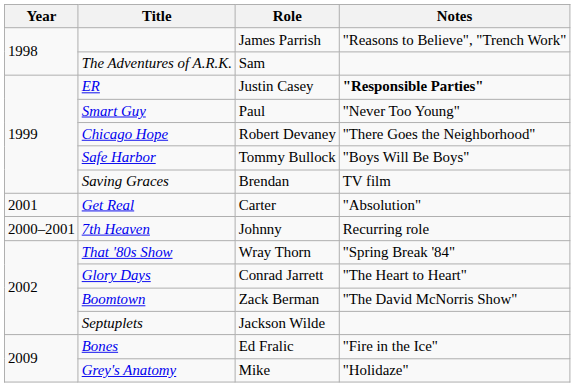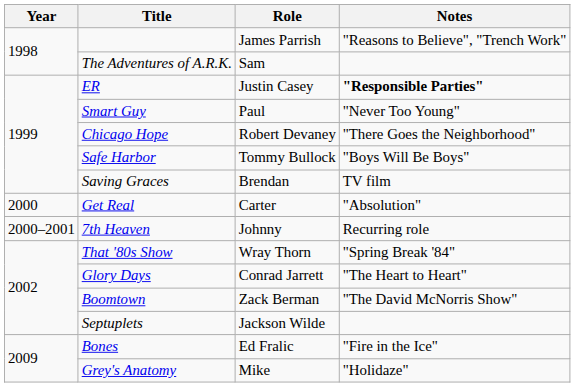Get Real | Year: 2001 -> 2000
